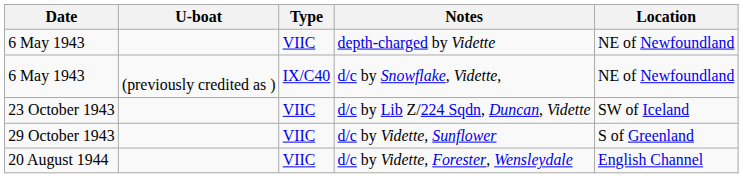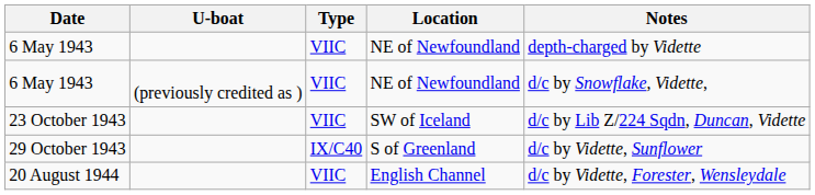columns swapped: Location <-> Notes
6 May 1943 / (previously credited as ) | Type: IX/C40 -> VIIC
29 October 1943 | Type: VIIC -> IX/C40
